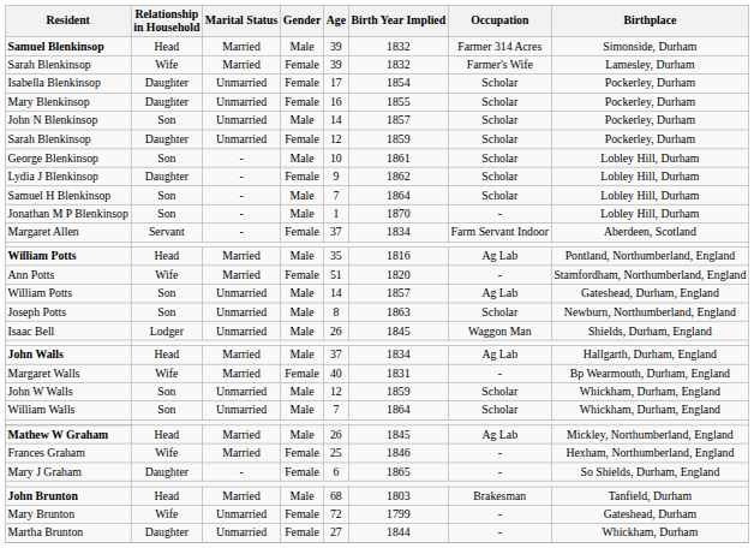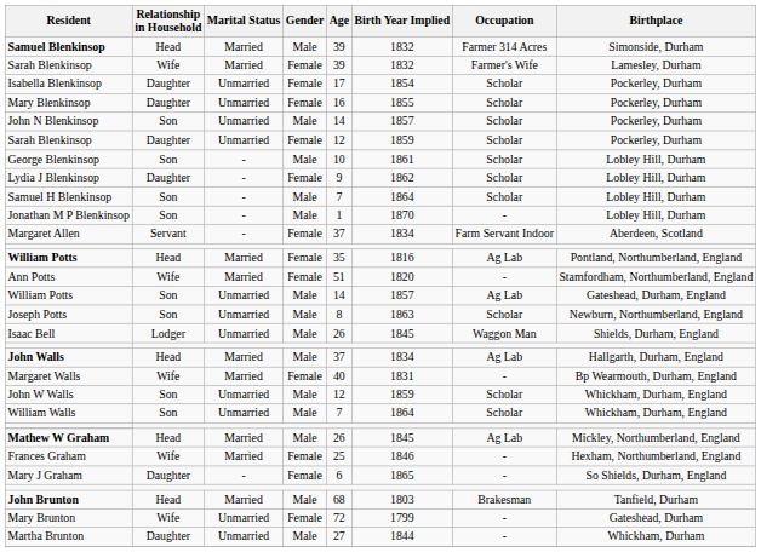William Potts / Head | Gender: Male -> Female
Martha Brunton | Gender: Female -> Male
